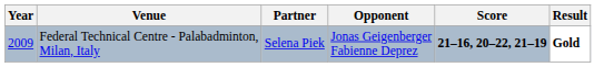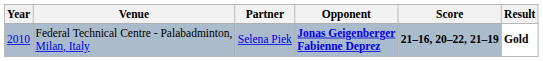Federal Technical Centre - Palabadminton, Milan, Italy | Year: 2009 -> 2010
Federal Technical Centre - Palabadminton, Milan, Italy | Opponent: normal -> bold
